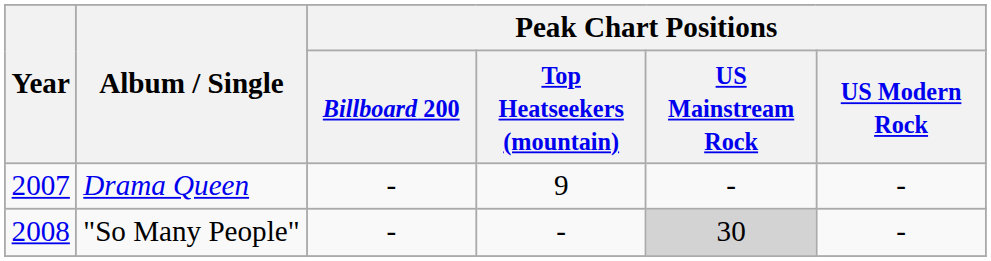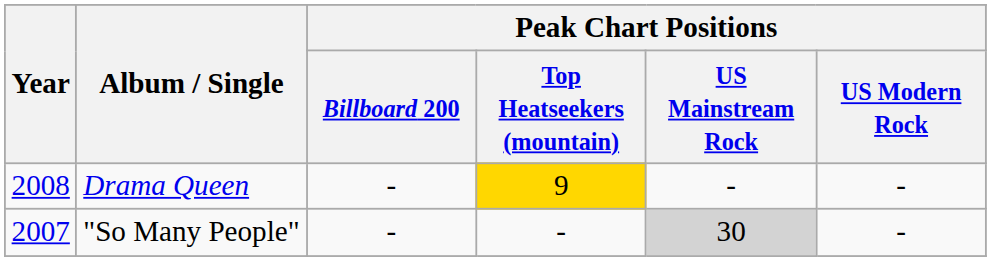Drama Queen | Year: 2007 -> 2008
Drama Queen | Peak Chart Positions / Top Heatseekers (mountain): no background -> gold background
"So Many People" | Year: 2008 -> 2007
